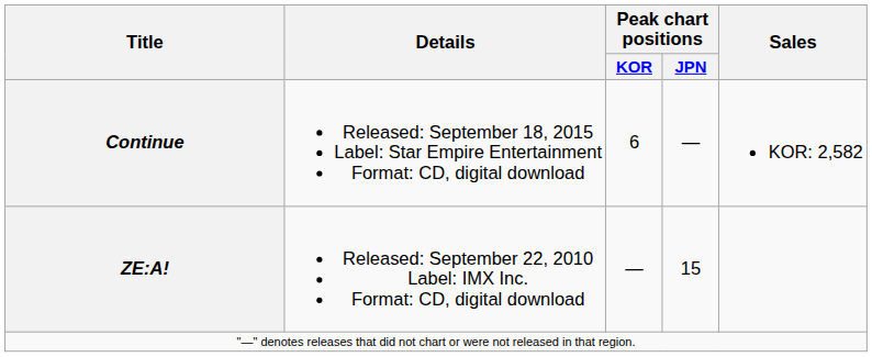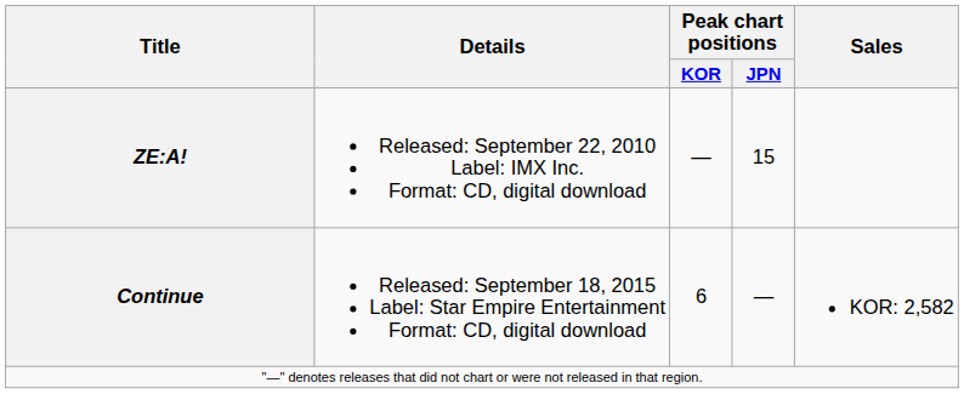rows swapped: ZE:A! <-> Continue
